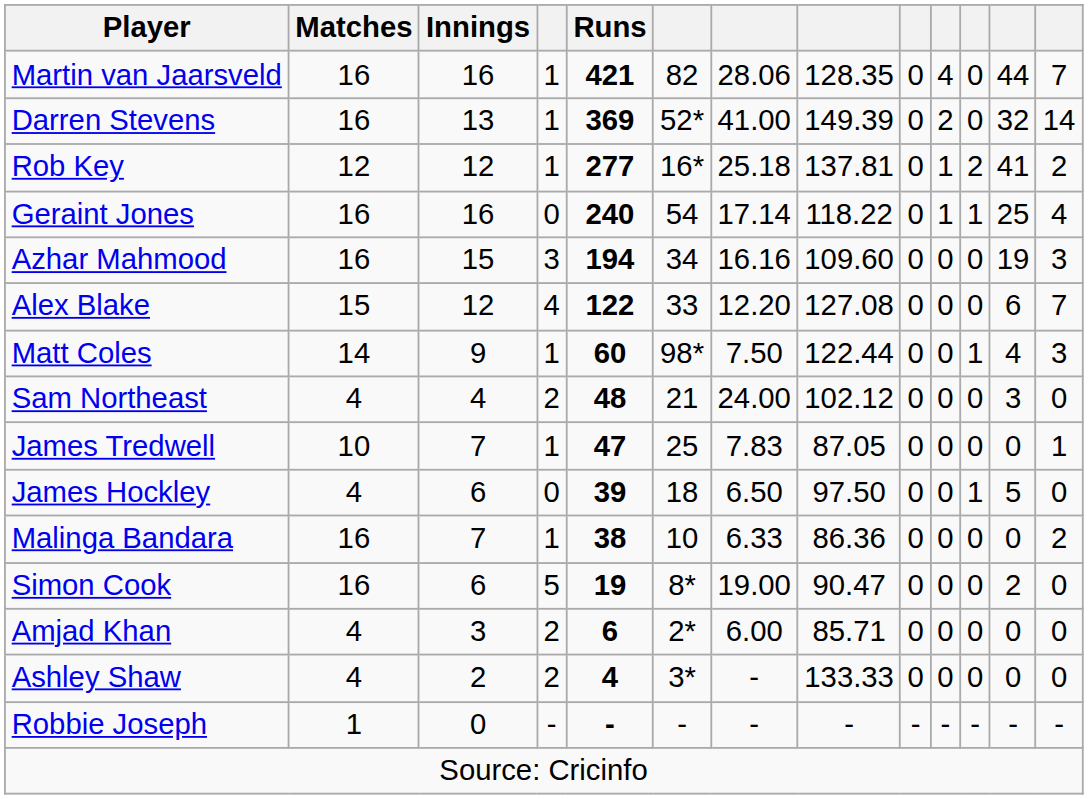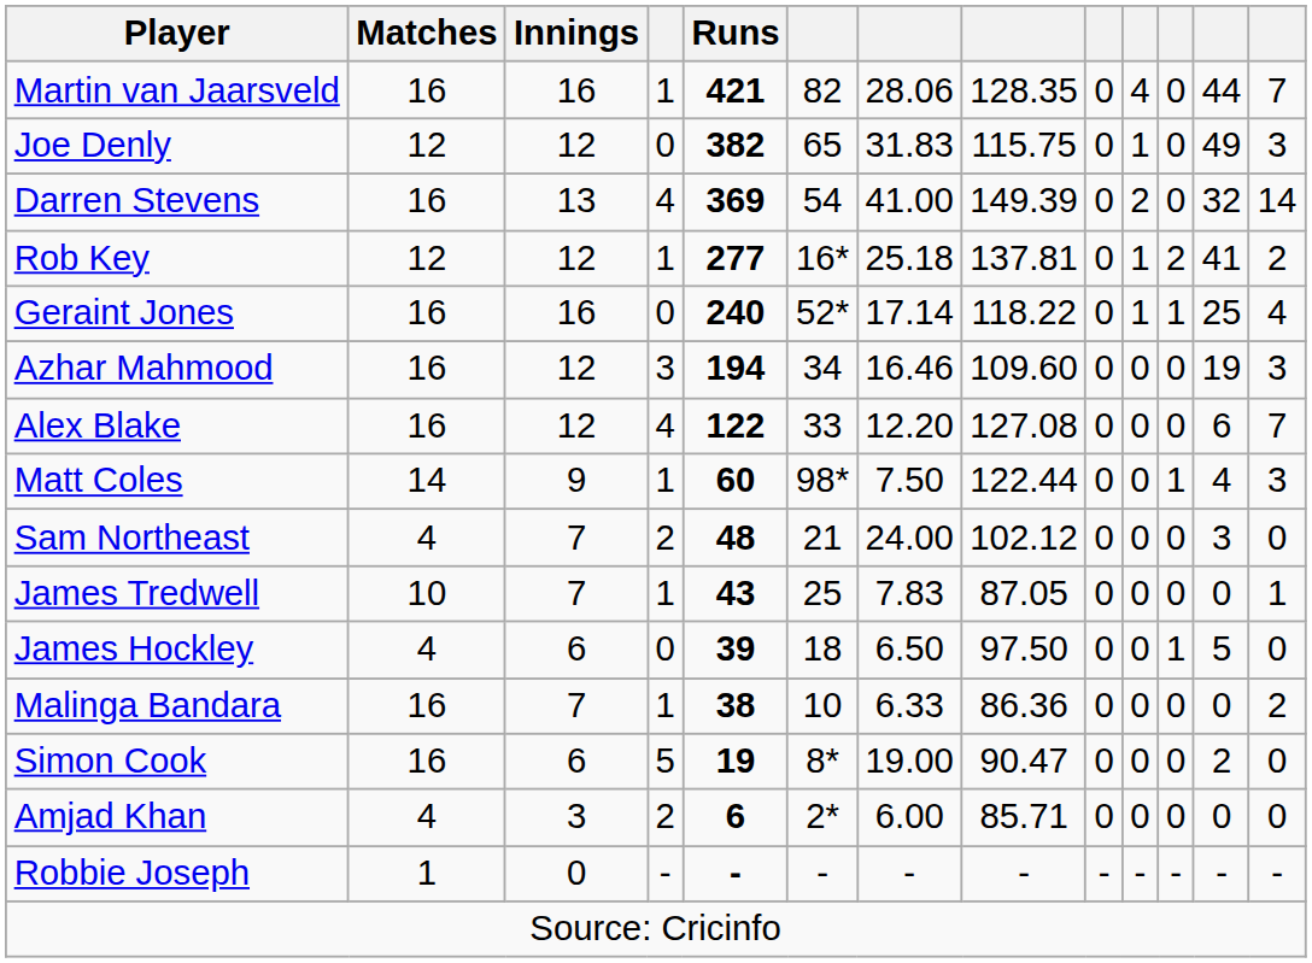+ row: Joe Denly | 12 | 12 | 0 | 382 | 65 | 31.83 | 115.75 | 0 | 1 | 0 | 49 | 3
Darren Stevens | column 4: 1 -> 4
Darren Stevens | column 6: 52* -> 54
Geraint Jones | column 6: 54 -> 52*
Azhar Mahmood | Innings: 15 -> 12
Azhar Mahmood | column 7: 16.16 -> 16.46
Alex Blake | Matches: 15 -> 16
Sam Northeast | Innings: 4 -> 7
James Tredwell | Runs: 47 -> 43
- row: Ashley Shaw | 4 | 2 | 2 | 4 | 3* | - | 133.33 | 0 | 0 | 0 | 0 | 0
